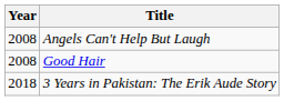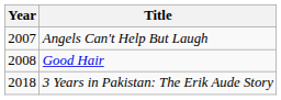Angels Can't Help But Laugh | Year: 2008 -> 2007
